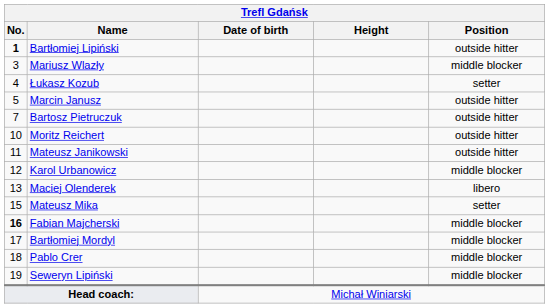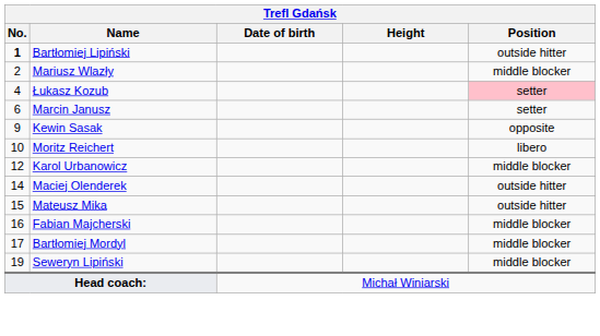Mariusz Wlazły | No.: 3 -> 2
Łukasz Kozub | Position: no background -> pink background
Marcin Janusz | No.: 5 -> 6
Marcin Janusz | Position: outside hitter -> setter
- row: 7 | Bartosz Pietruczuk | outside hitter
+ row: 9 | Kewin Sasak | opposite
Moritz Reichert | Position: outside hitter -> libero
- row: 11 | Mateusz Janikowski | outside hitter
Maciej Olenderek | No.: 13 -> 14
Maciej Olenderek | Position: libero -> outside hitter
Mateusz Mika | Position: setter -> outside hitter
Fabian Majcherski | No.: bold -> normal
- row: 18 | Pablo Crer | middle blocker
